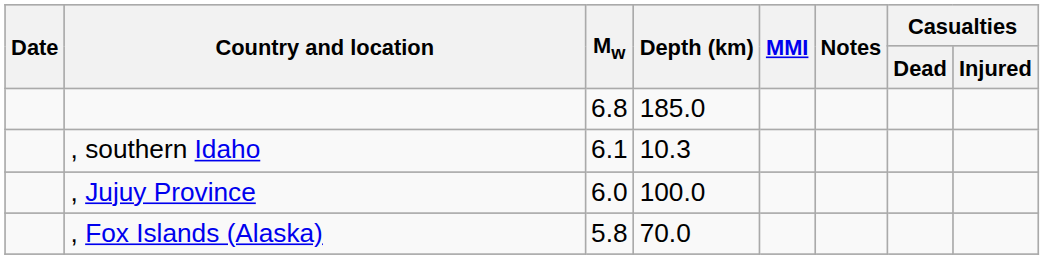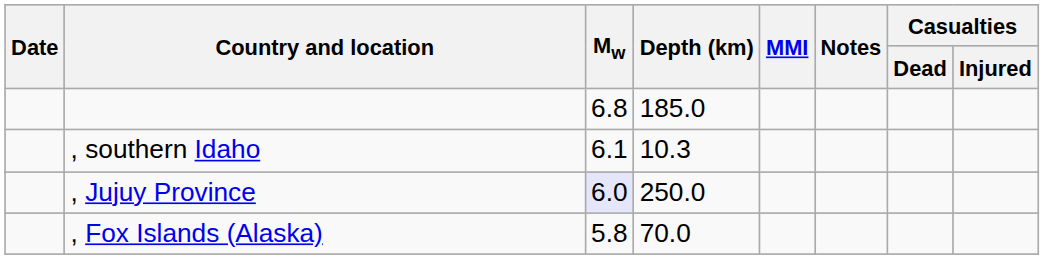, Jujuy Province | Mw: no background -> lavender background
, Jujuy Province | Depth (km): 100.0 -> 250.0
